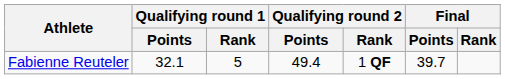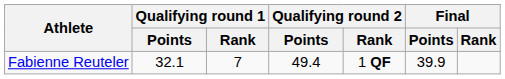Fabienne Reuteler | Qualifying round 1 / Rank: 5 -> 7
Fabienne Reuteler | Final / Points: 39.7 -> 39.9
